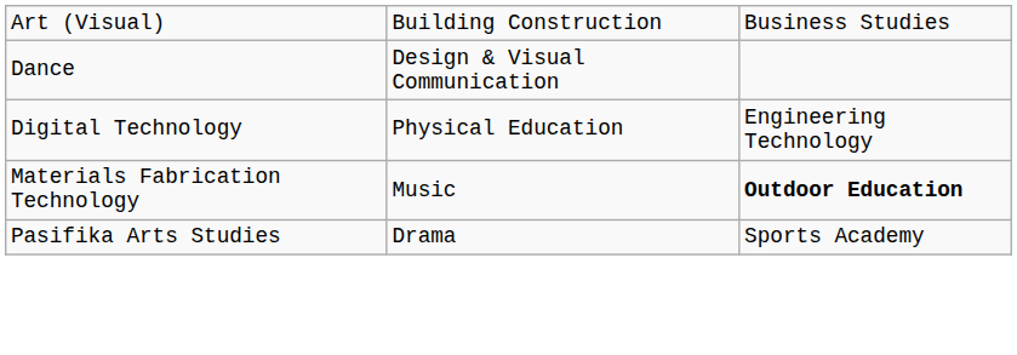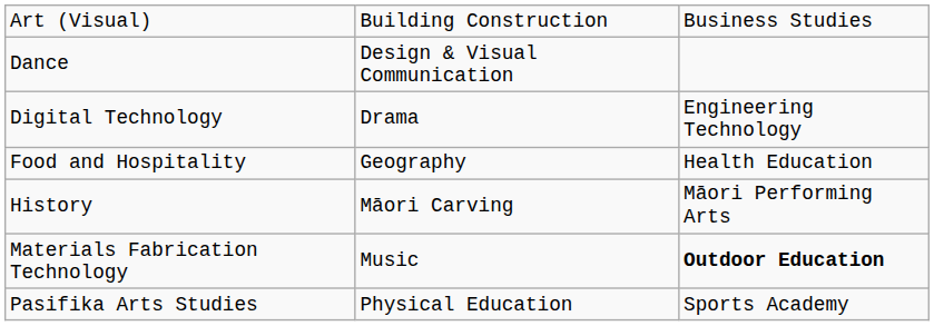Digital Technology | column 2: Physical Education -> Drama
+ row: Food and Hospitality | Geography | Health Education
+ row: History | Māori Carving | Māori Performing Arts
Pasifika Arts Studies | column 2: Drama -> Physical Education
